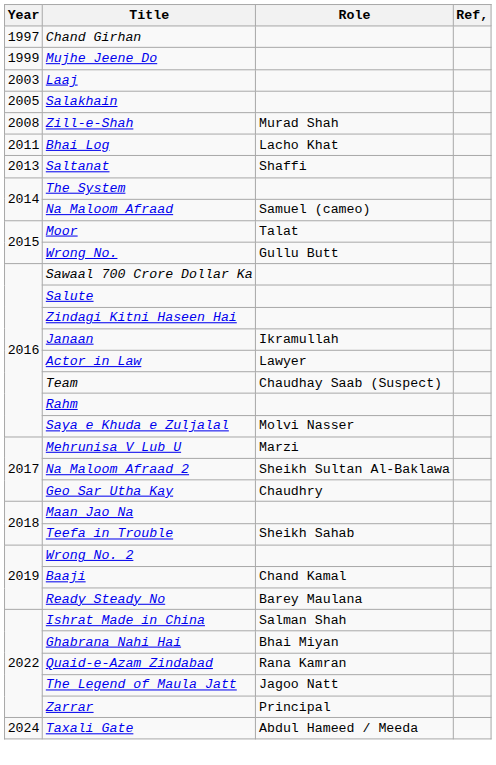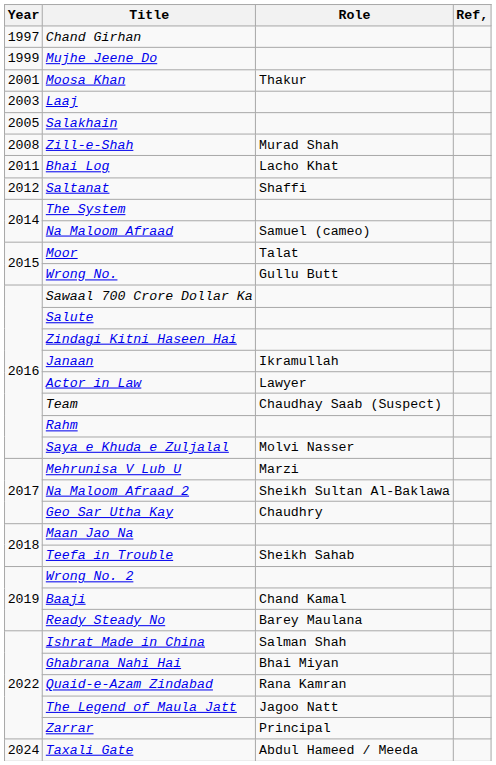+ row: 2001 | Moosa Khan | Thakur
Saltanat | Year: 2013 -> 2012
